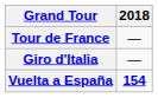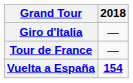rows swapped: Giro d'Italia <-> Tour de France
